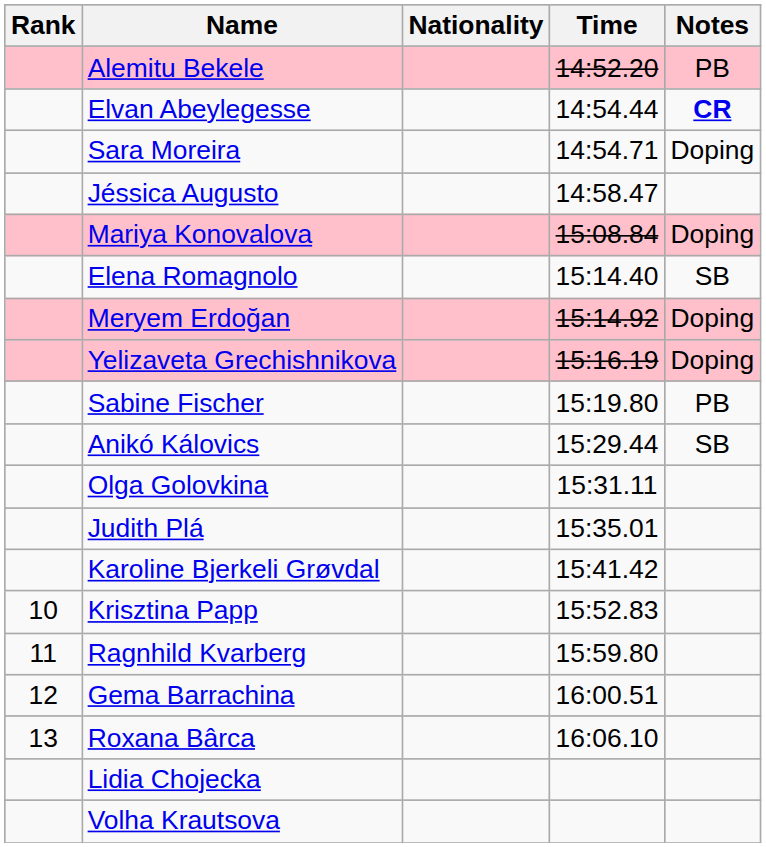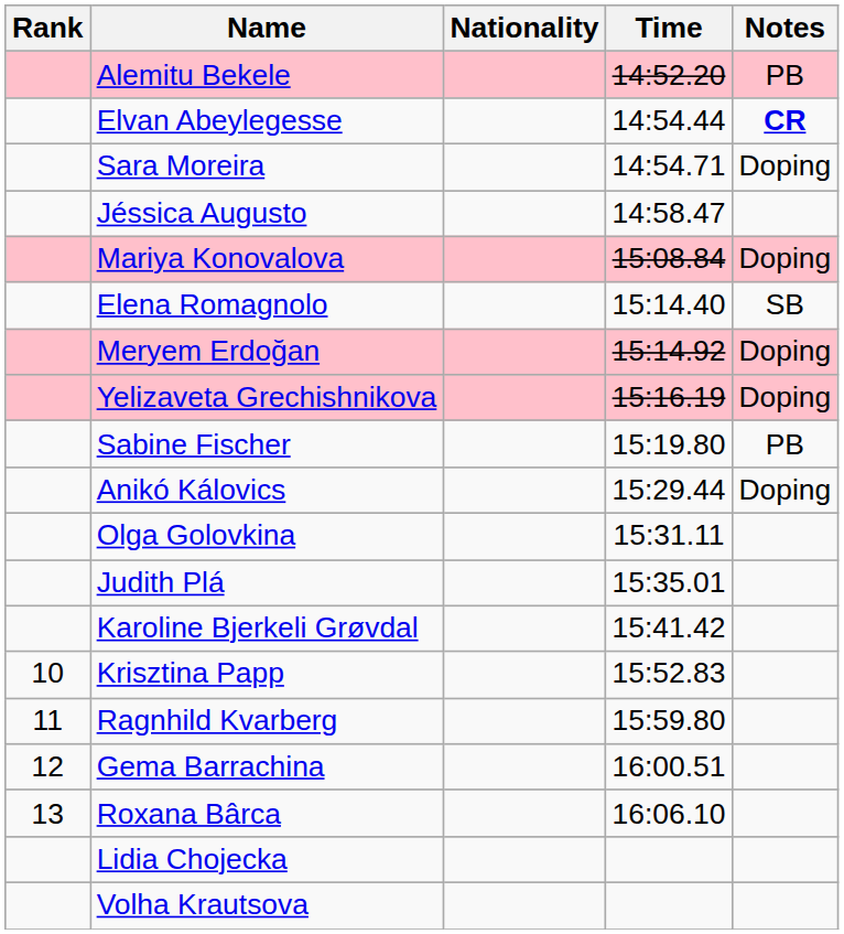Anikó Kálovics | Notes: SB -> Doping
